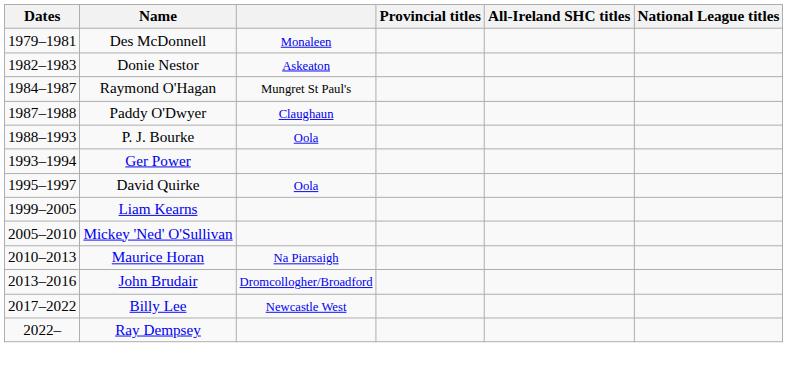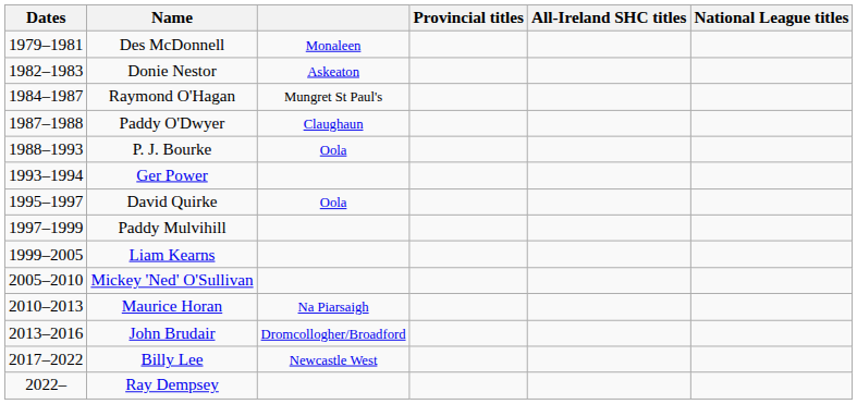+ row: 1997–1999 | Paddy Mulvihill
